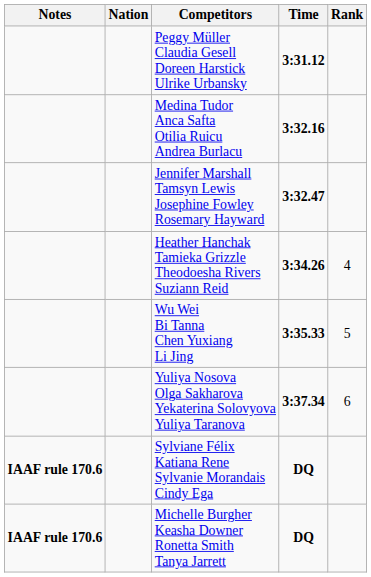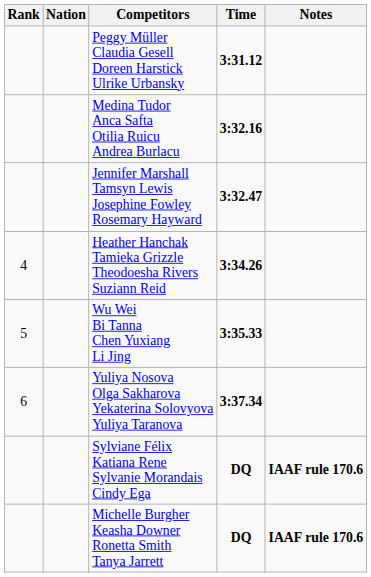columns swapped: Rank <-> Notes
